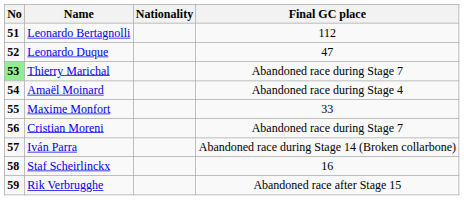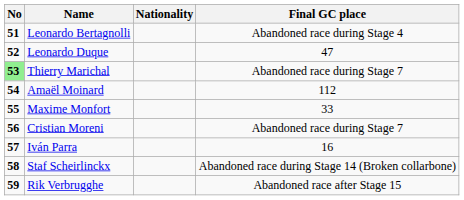Leonardo Bertagnolli | Final GC place: 112 -> Abandoned race during Stage 4
Amaël Moinard | Final GC place: Abandoned race during Stage 4 -> 112
Iván Parra | Final GC place: Abandoned race during Stage 14 (Broken collarbone) -> 16
Staf Scheirlinckx | Final GC place: 16 -> Abandoned race during Stage 14 (Broken collarbone)
